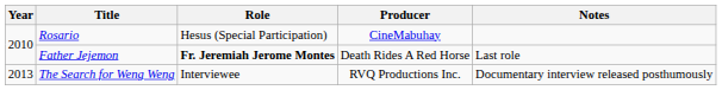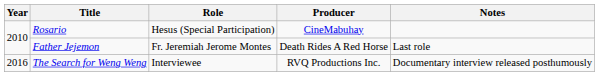Father Jejemon | Role: bold -> normal
The Search for Weng Weng | Year: 2013 -> 2016
